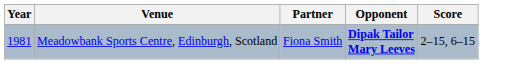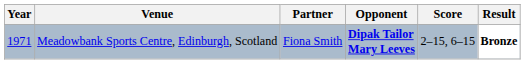+ column: Result | Bronze
Meadowbank Sports Centre, Edinburgh, Scotland | Year: 1981 -> 1971
